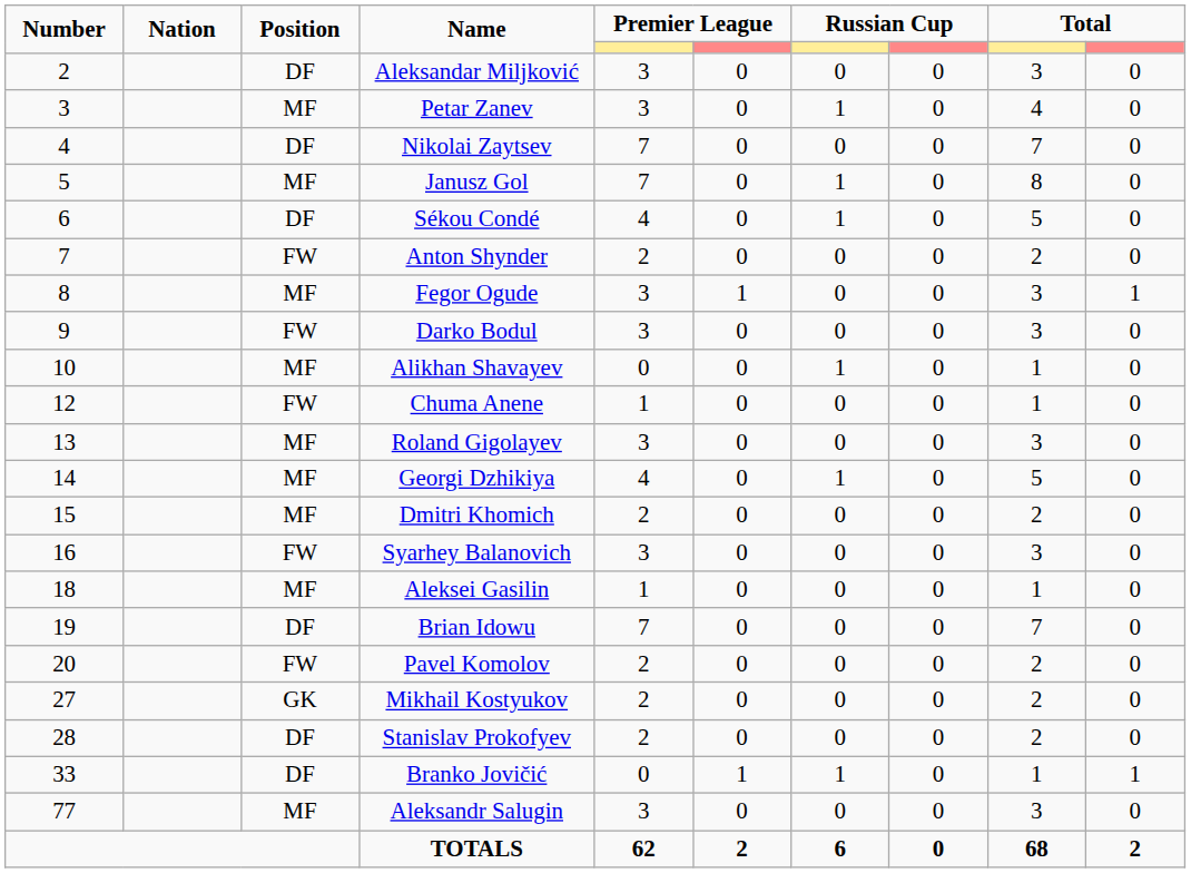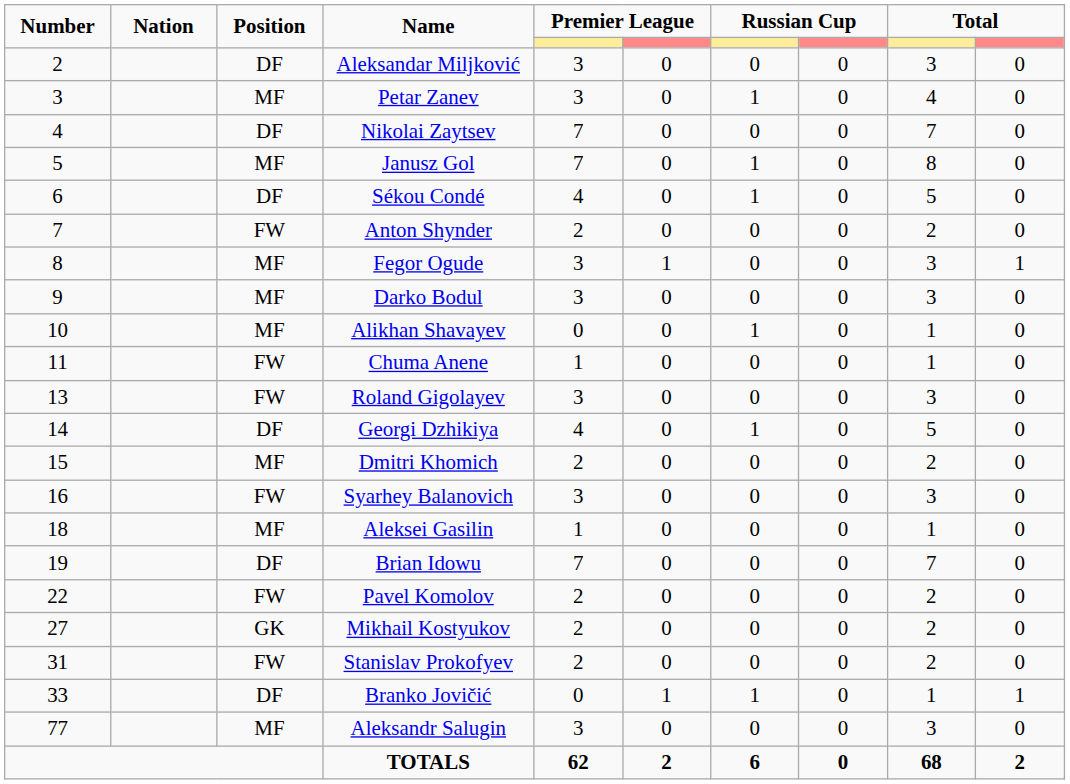Darko Bodul | Position: FW -> MF
Chuma Anene | Number: 12 -> 11
Roland Gigolayev | Position: MF -> FW
Georgi Dzhikiya | Position: MF -> DF
Pavel Komolov | Number: 20 -> 22
Stanislav Prokofyev | Number: 28 -> 31
Stanislav Prokofyev | Position: DF -> FW
